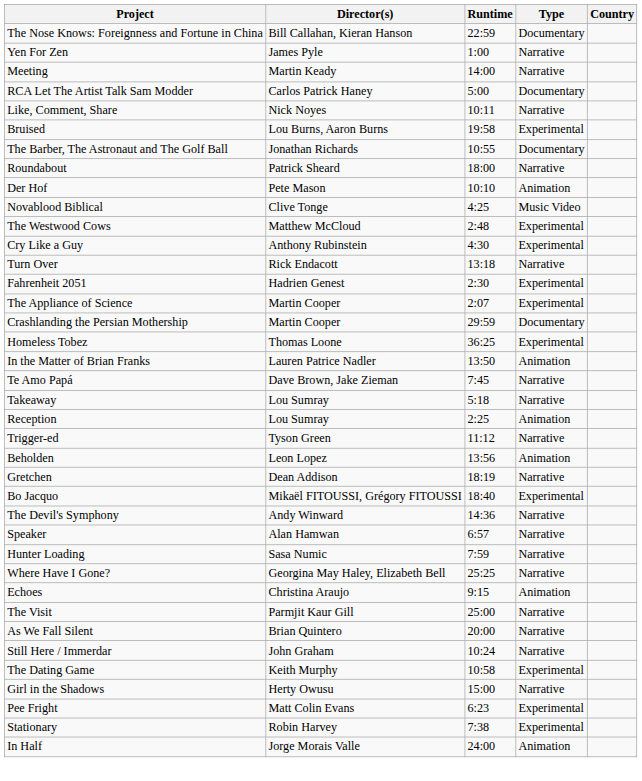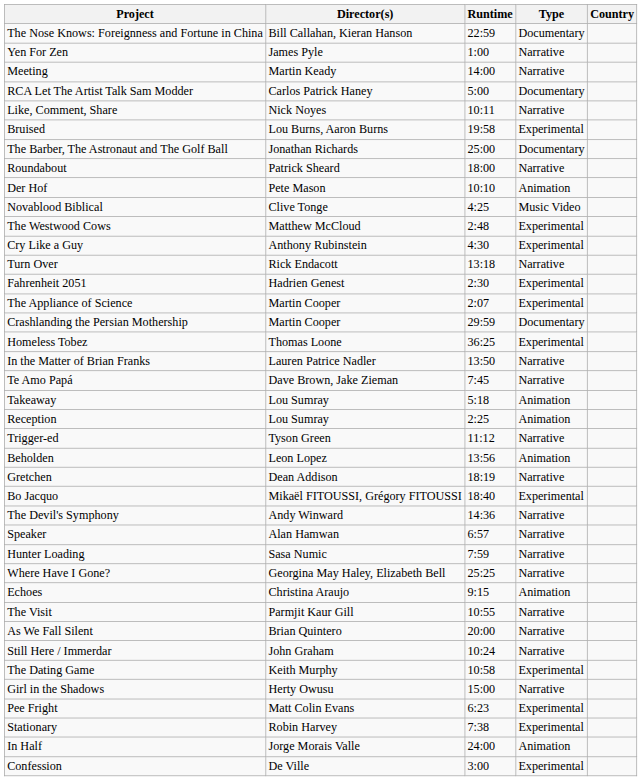The Barber, The Astronaut and The Golf Ball | Runtime: 10:55 -> 25:00
In the Matter of Brian Franks | Type: Animation -> Narrative
Takeaway | Type: Narrative -> Animation
The Visit | Runtime: 25:00 -> 10:55
+ row: Confession | De Ville | 3:00 | Experimental
